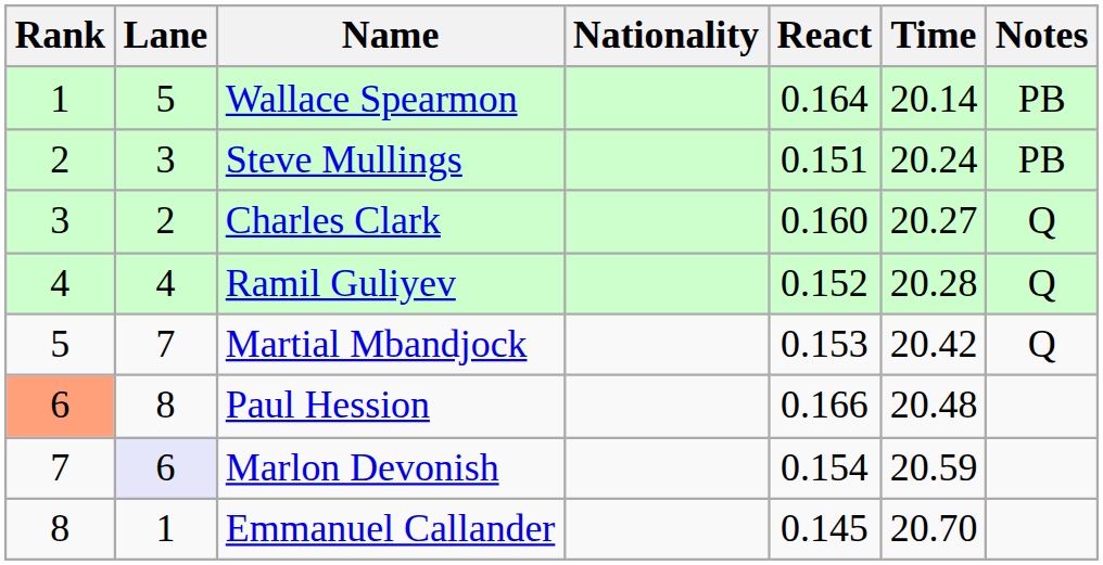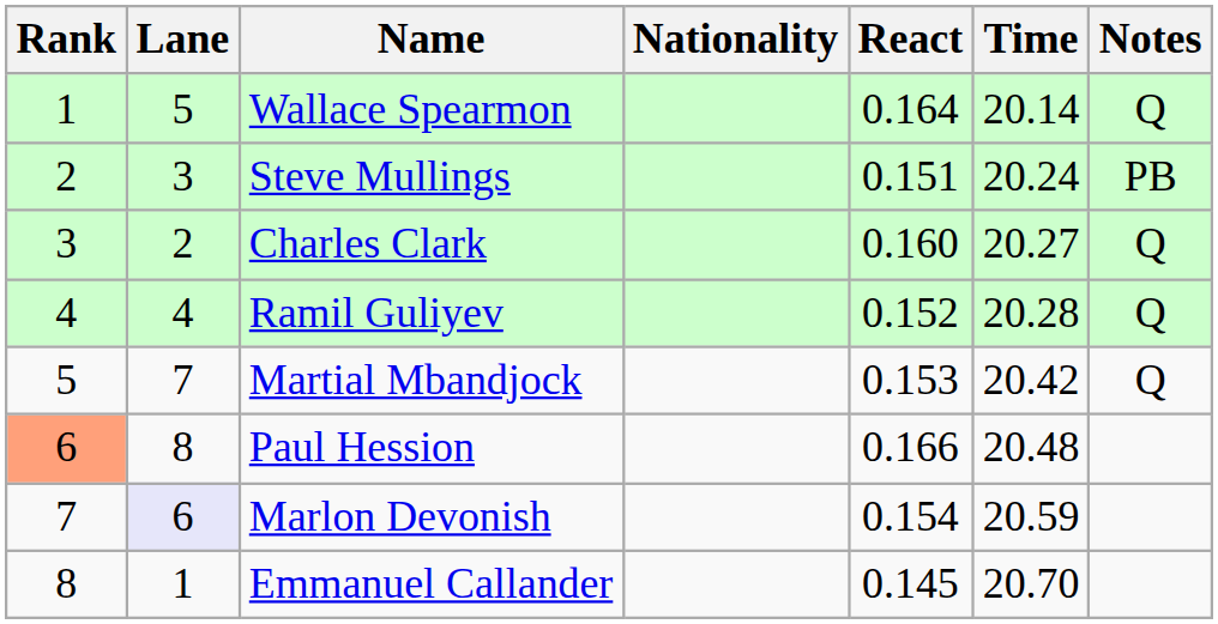Wallace Spearmon | Notes: PB -> Q
